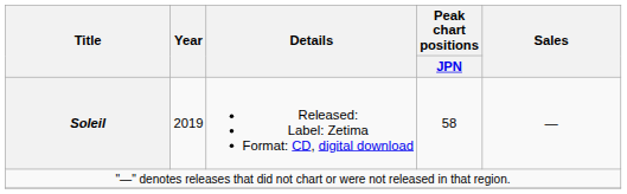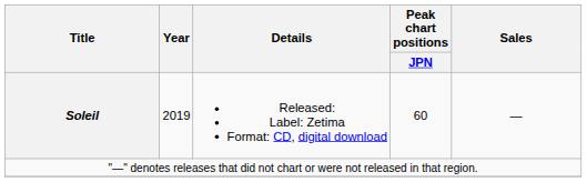Soleil | Peak chart positions / JPN: 58 -> 60
